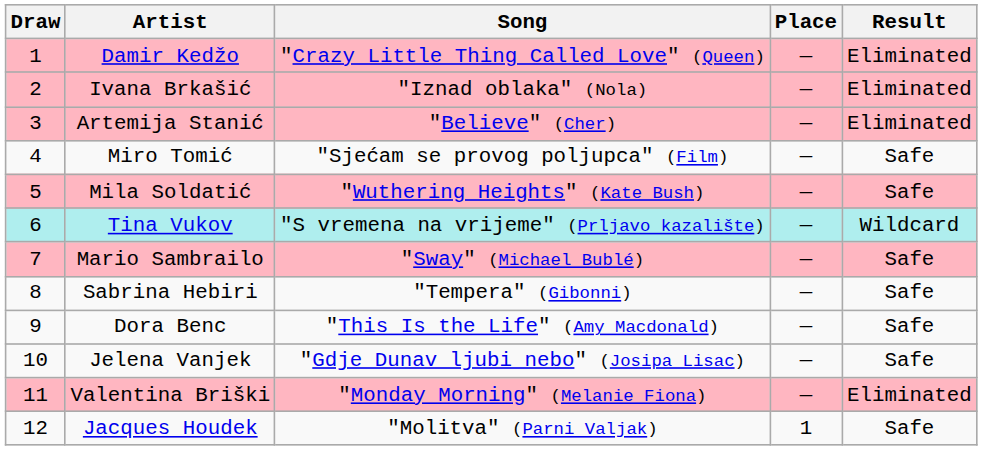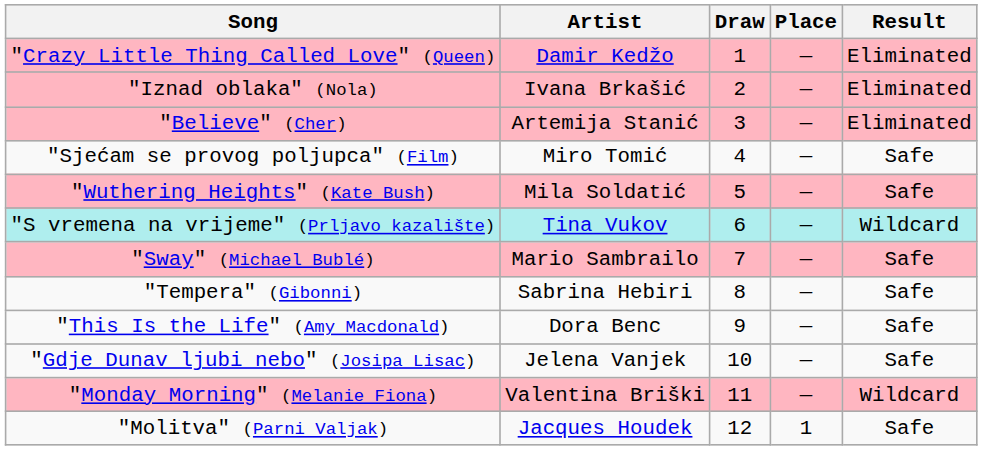columns swapped: Draw <-> Song
Valentina Briški | Result: Eliminated -> Wildcard
